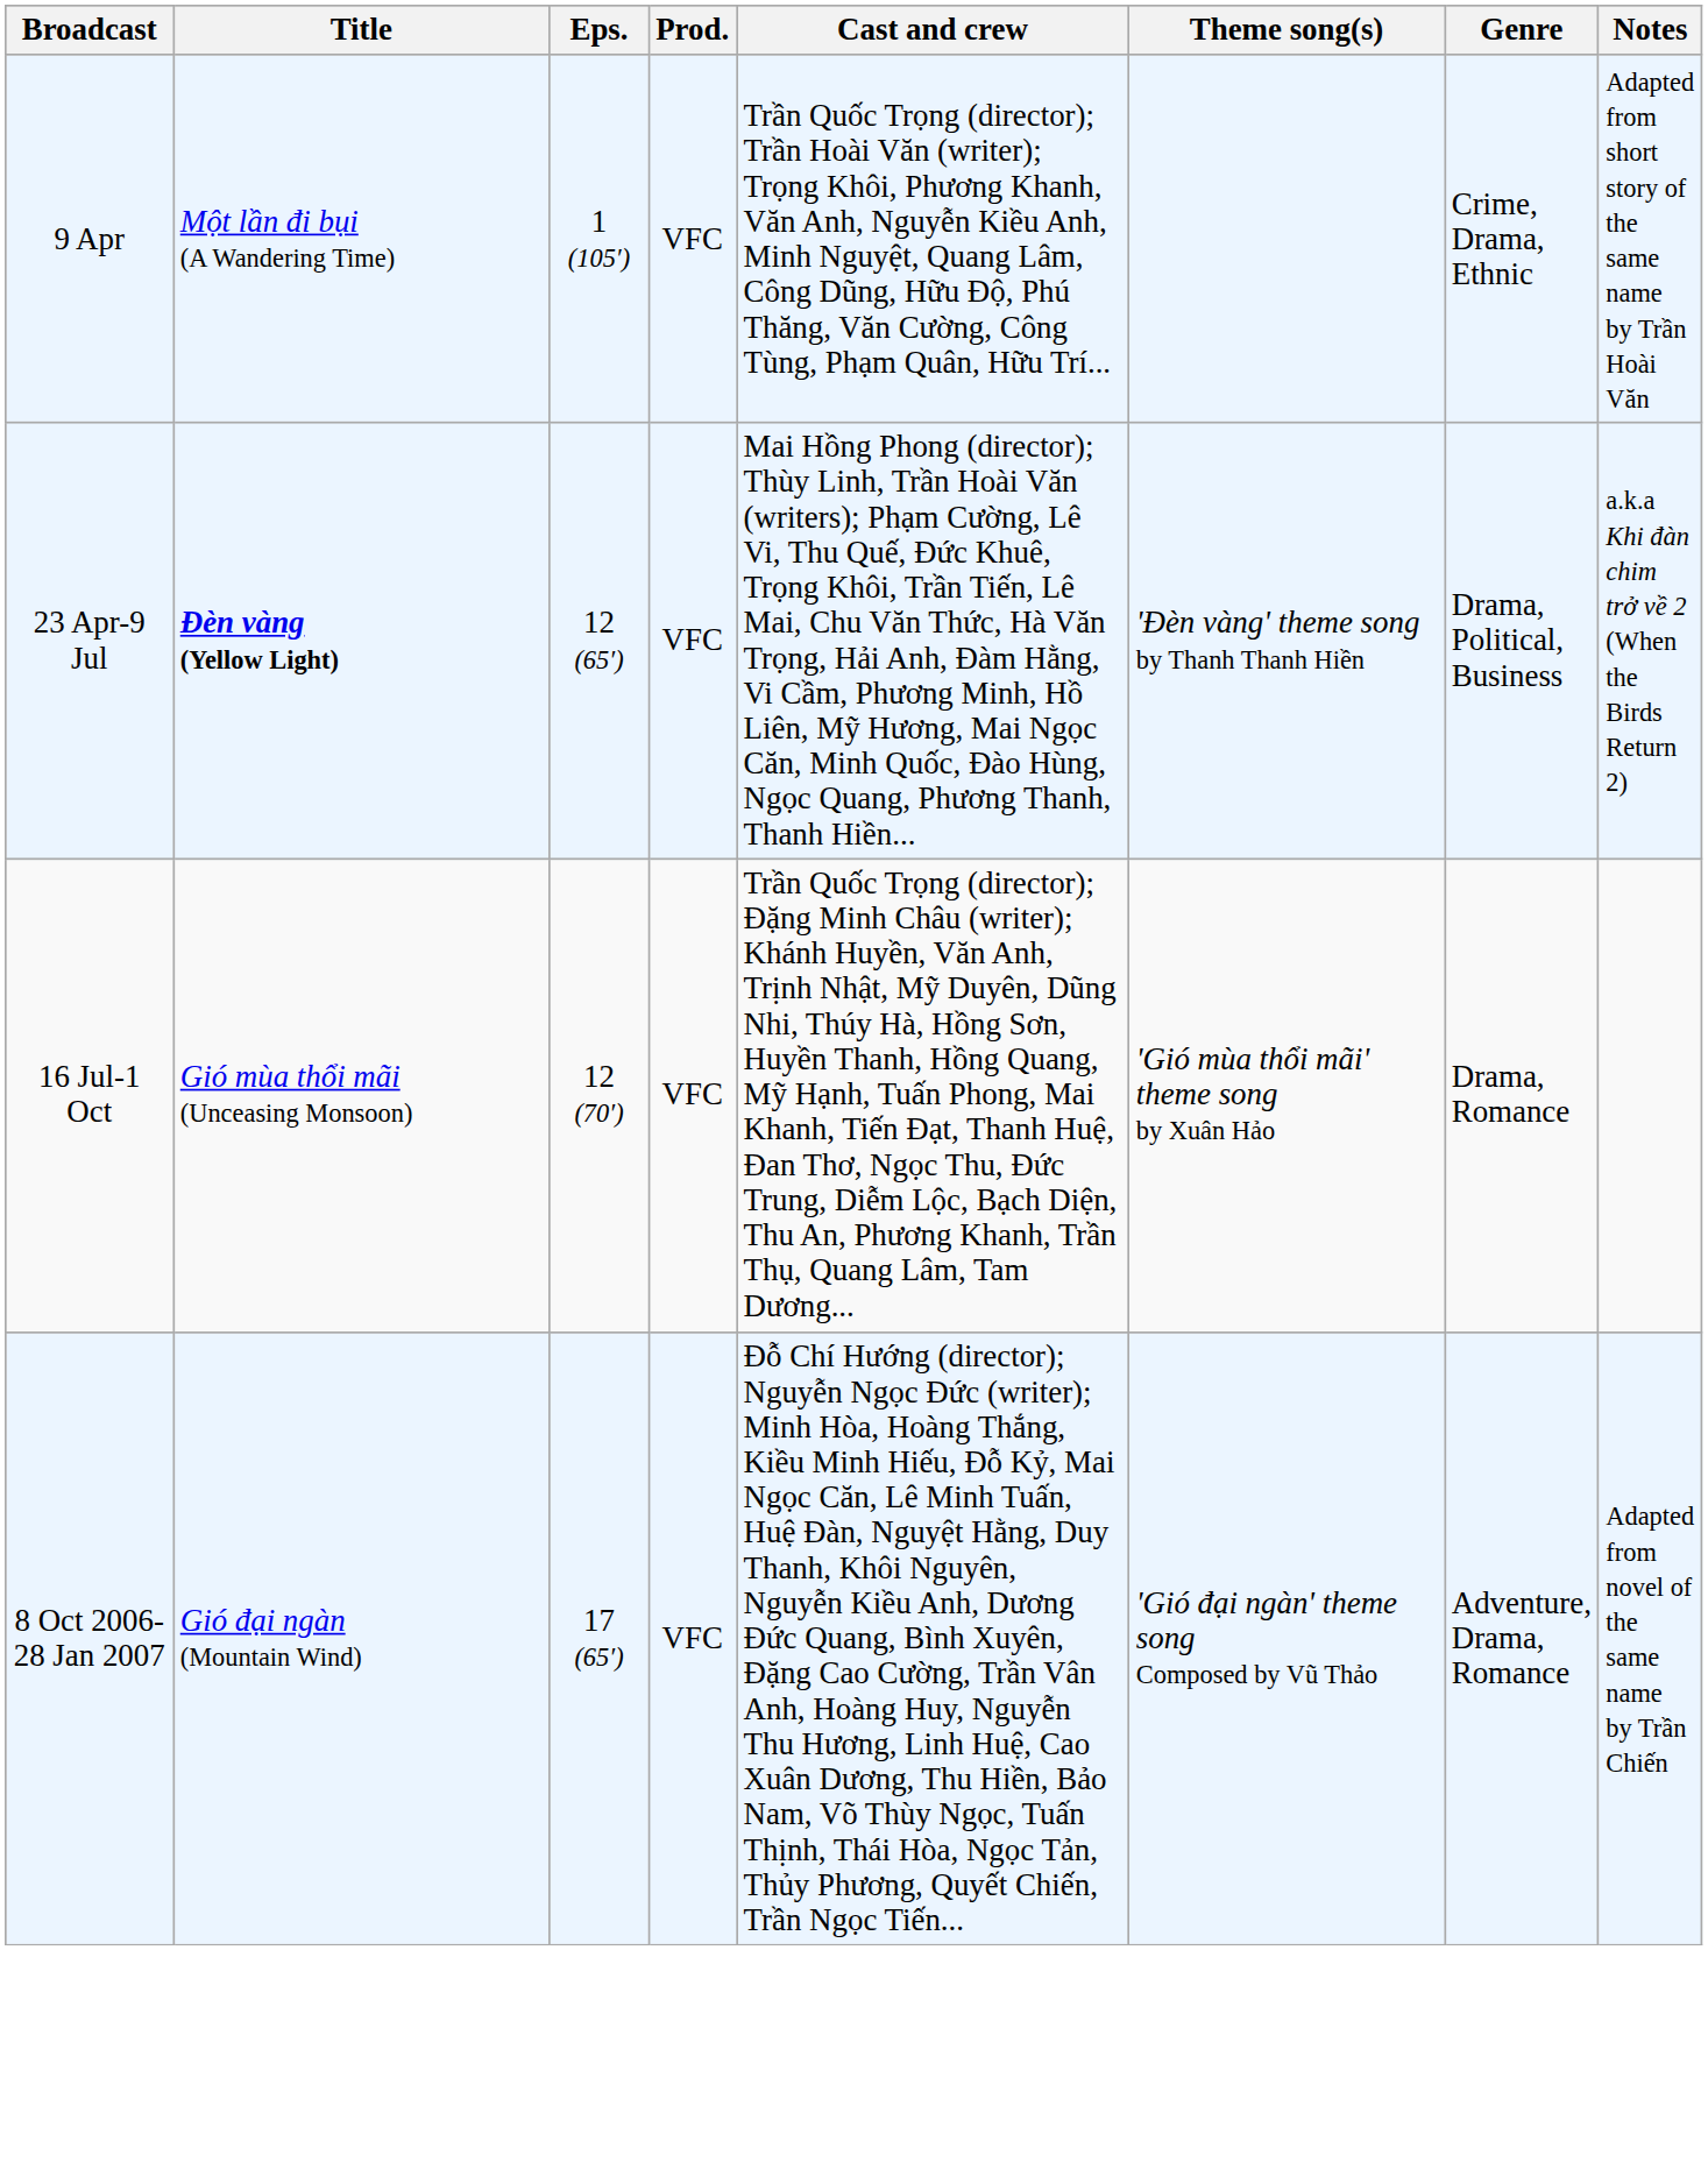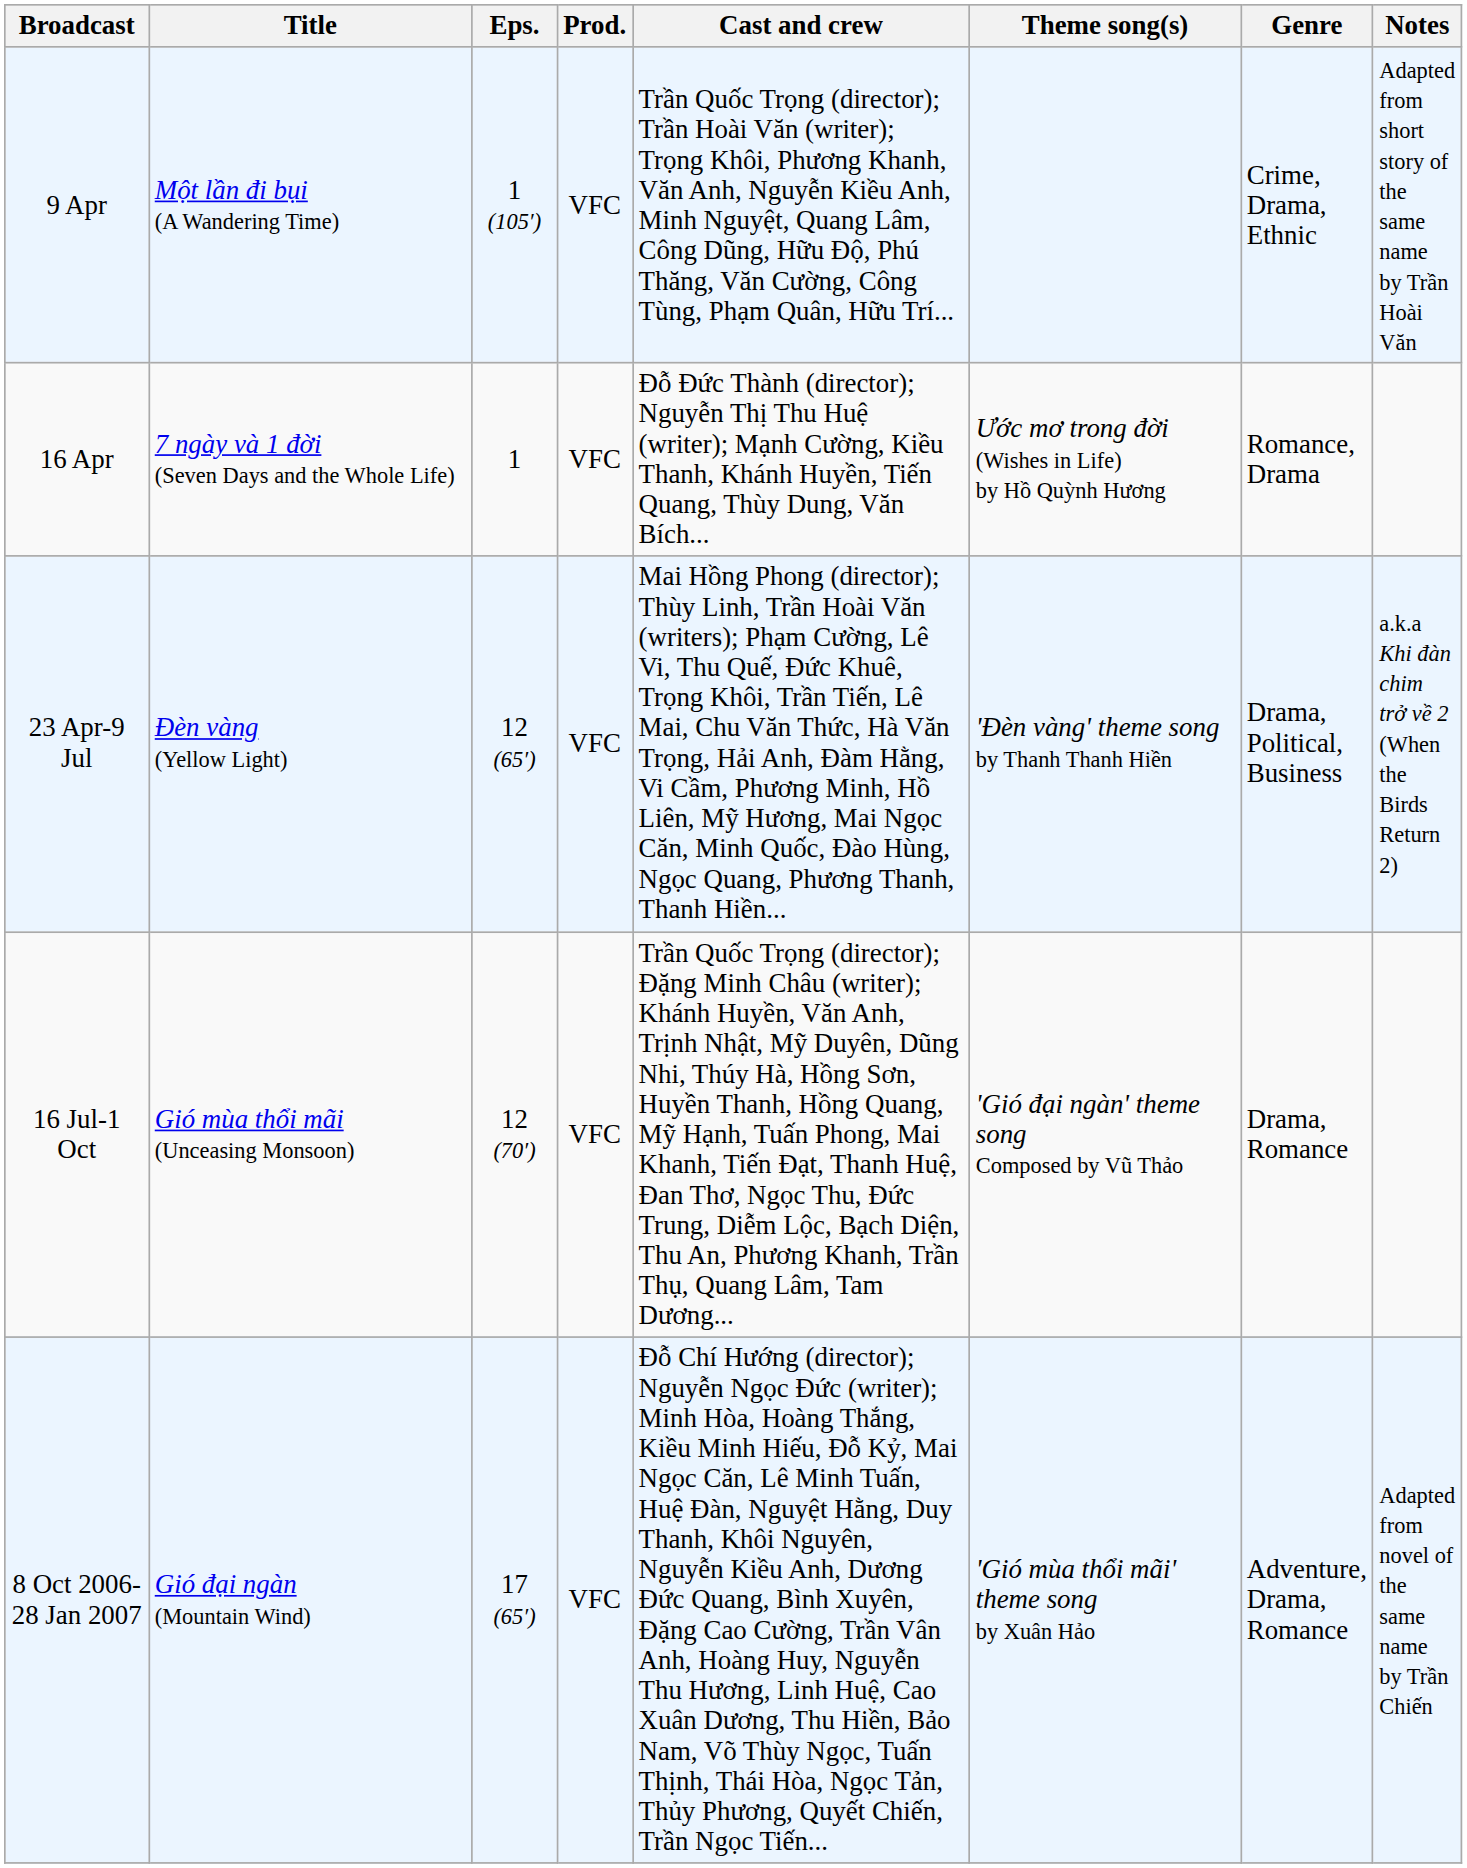+ row: 16 Apr | 7 ngày và 1 đời (Seven Days and the Whole Life) | 1 | VFC | Đỗ Đức Thành (director); Nguyễn Thị Thu Huệ (writer); Mạnh Cường, Kiều Thanh, Khánh Huyền, Tiến Quang, Thùy Dung, Văn Bích... | Ước mơ trong đời (Wishes in Life) by Hồ Quỳnh Hương | Romance, Drama
23 Apr-9 Jul | Title: bold -> normal
16 Jul-1 Oct | Theme song(s): 'Gió mùa thổi mãi' theme song by Xuân Hảo -> 'Gió đại ngàn' theme song Composed by Vũ Thảo
8 Oct 2006- 28 Jan 2007 | Theme song(s): 'Gió đại ngàn' theme song Composed by Vũ Thảo -> 'Gió mùa thổi mãi' theme song by Xuân Hảo
